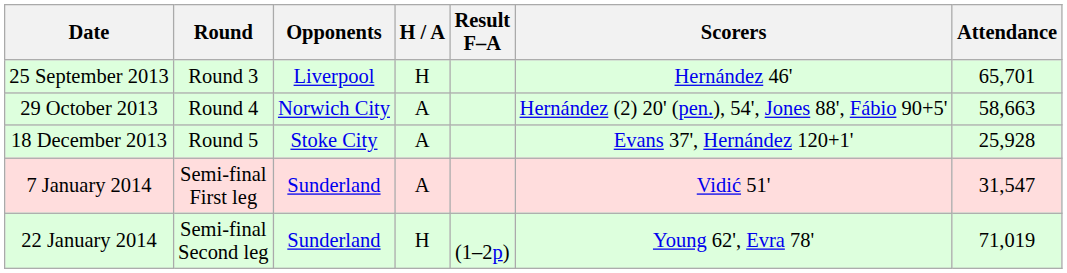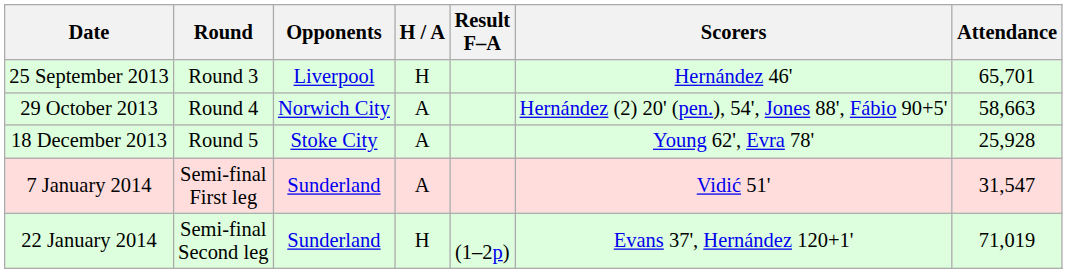18 December 2013 | Scorers: Evans 37', Hernández 120+1' -> Young 62', Evra 78'
22 January 2014 | Scorers: Young 62', Evra 78' -> Evans 37', Hernández 120+1'
